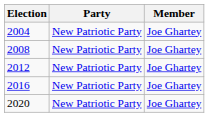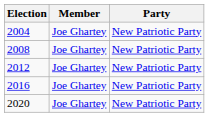columns swapped: Member <-> Party
